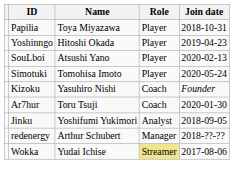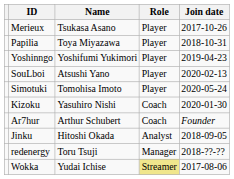+ row: Merieux | Tsukasa Asano | Player | 2017-10-26
Yoshinngo | Name: Hitoshi Okada -> Yoshifumi Yukimori
Kizoku | Join date: Founder -> 2020-01-30
Ar7hur | Name: Toru Tsuji -> Arthur Schubert
Ar7hur | Join date: 2020-01-30 -> Founder
Jinku | Name: Yoshifumi Yukimori -> Hitoshi Okada
redenergy | Name: Arthur Schubert -> Toru Tsuji
